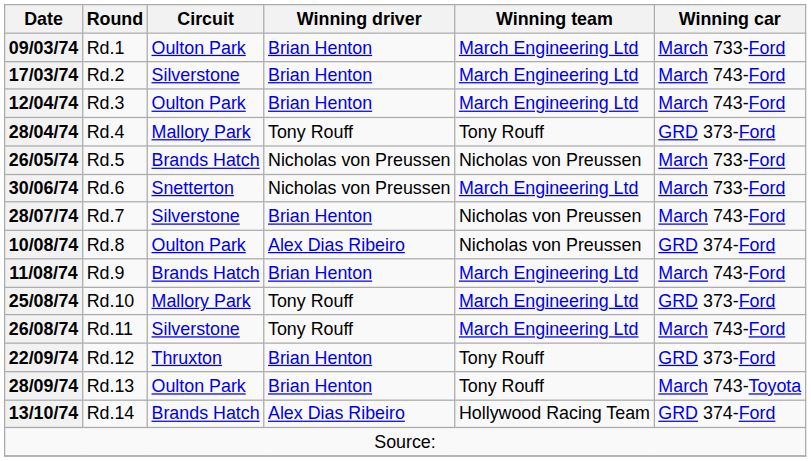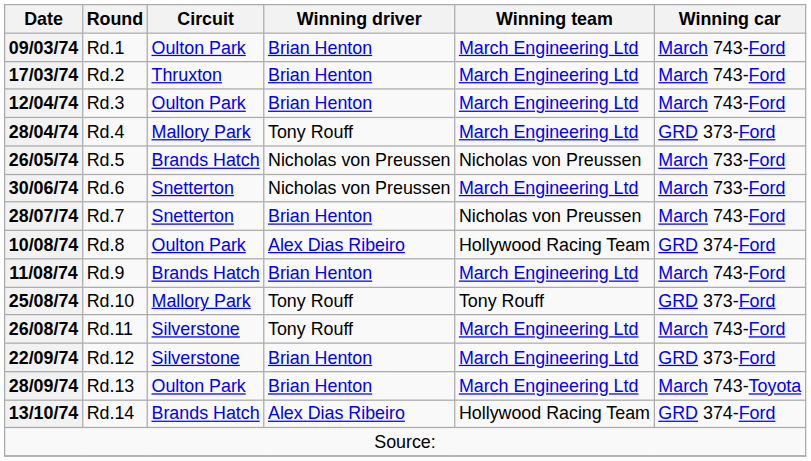09/03/74 | Winning car: March 733-Ford -> March 743-Ford
17/03/74 | Circuit: Silverstone -> Thruxton
28/04/74 | Winning team: Tony Rouff -> March Engineering Ltd
28/07/74 | Circuit: Silverstone -> Snetterton
10/08/74 | Winning team: Nicholas von Preussen -> Hollywood Racing Team
25/08/74 | Winning team: March Engineering Ltd -> Tony Rouff
22/09/74 | Circuit: Thruxton -> Silverstone
22/09/74 | Winning team: Tony Rouff -> March Engineering Ltd
28/09/74 | Winning team: Tony Rouff -> March Engineering Ltd
